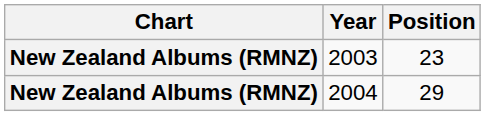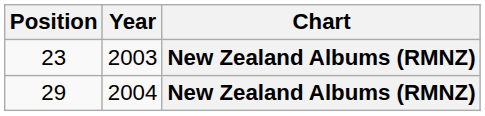columns swapped: Chart <-> Position
